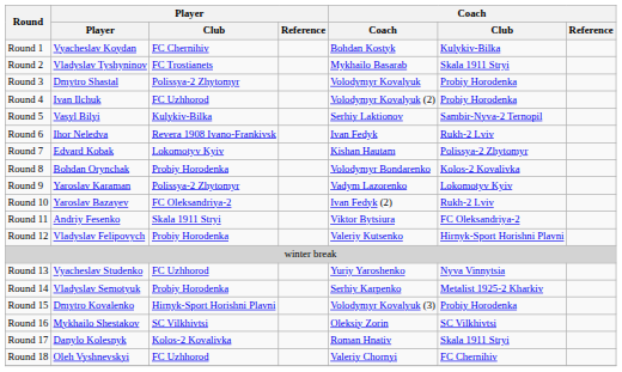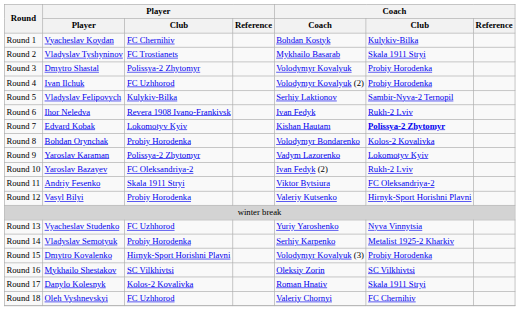Round 5 | Player: Vasyl Bilyi -> Vladyslav Felipovych
Round 7 | Coach / Club: normal -> bold
Round 12 | Player: Vladyslav Felipovych -> Vasyl Bilyi
